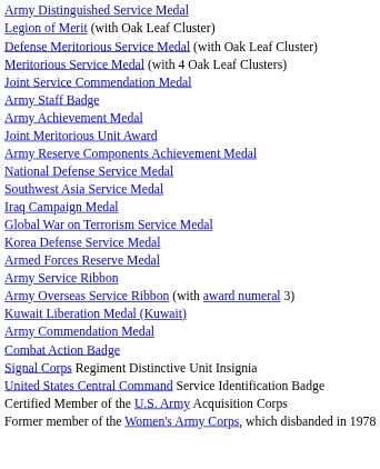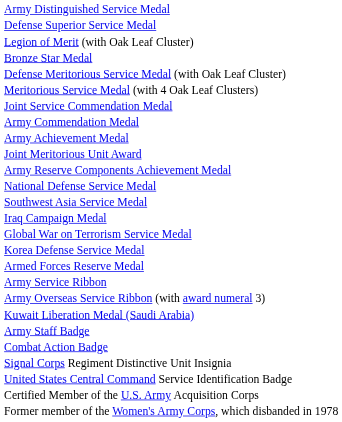+ row: Defense Superior Service Medal
+ row: Bronze Star Medal
rows swapped: Army Commendation Medal <-> Army Staff Badge
+ row: Kuwait Liberation Medal (Saudi Arabia)
- row: Kuwait Liberation Medal (Kuwait)
